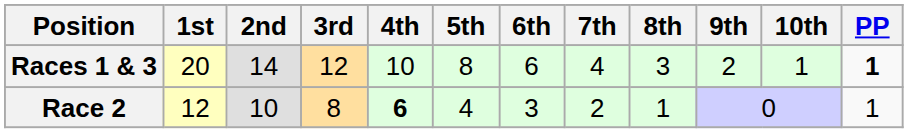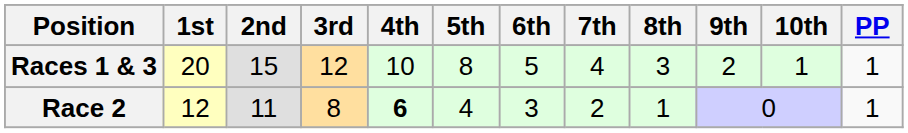Races 1 & 3 | 2nd: 14 -> 15
Races 1 & 3 | 6th: 6 -> 5
Races 1 & 3 | PP: bold -> normal
Race 2 | 2nd: 10 -> 11
